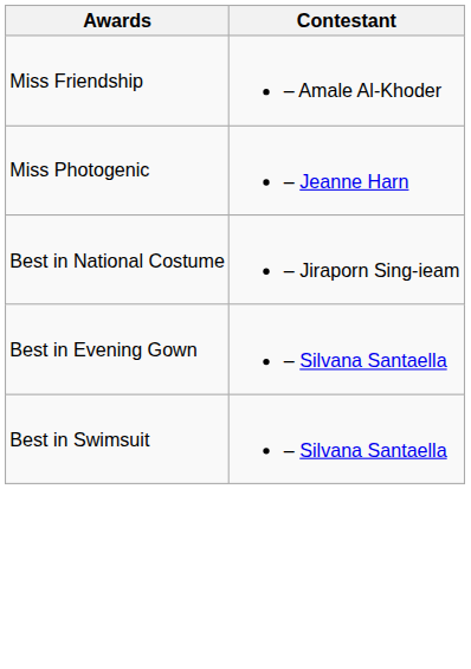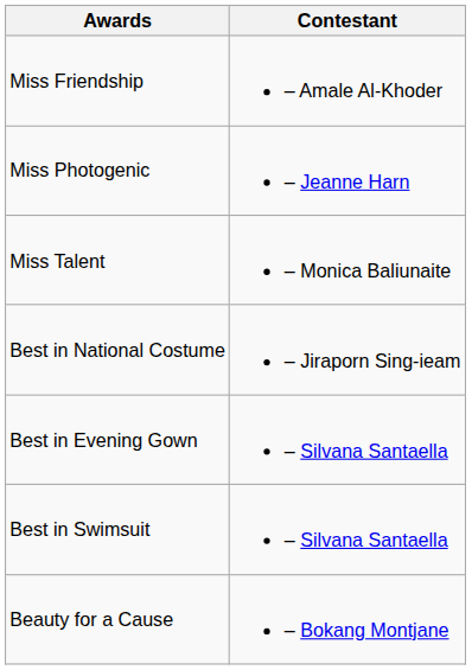+ row: Miss Talent | – Monica Baliunaite
+ row: Beauty for a Cause | – Bokang Montjane
